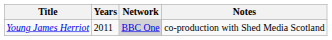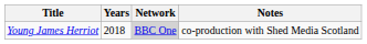Young James Herriot | Years: 2011 -> 2018
